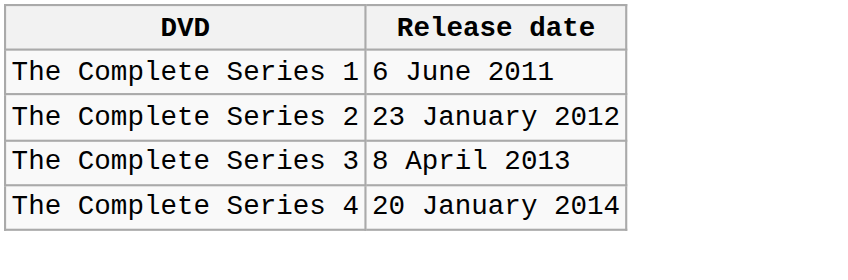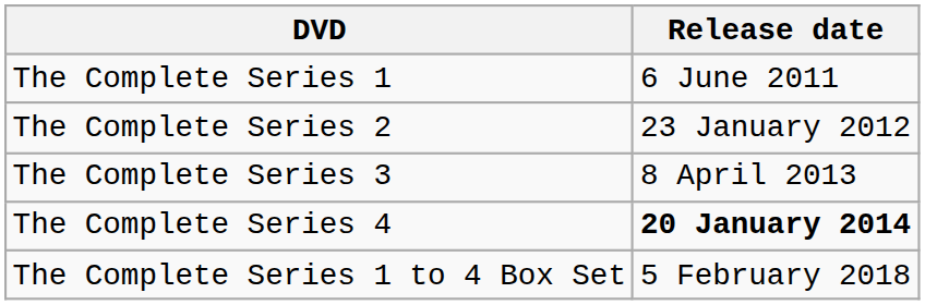The Complete Series 4 | Release date: normal -> bold
+ row: The Complete Series 1 to 4 Box Set | 5 February 2018
